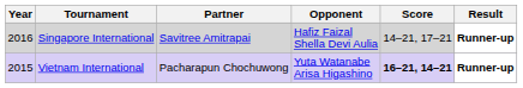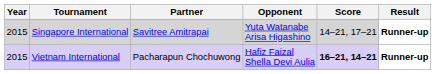Singapore International | Year: 2016 -> 2015
Singapore International | Opponent: Hafiz Faizal Shella Devi Aulia -> Yuta Watanabe Arisa Higashino
Vietnam International | Opponent: Yuta Watanabe Arisa Higashino -> Hafiz Faizal Shella Devi Aulia
